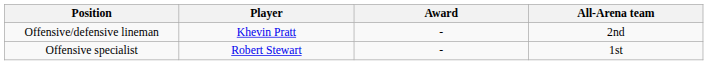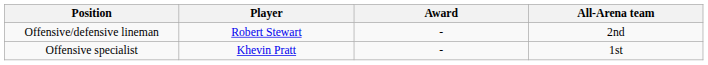Offensive/defensive lineman | Player: Khevin Pratt -> Robert Stewart
Offensive specialist | Player: Robert Stewart -> Khevin Pratt
